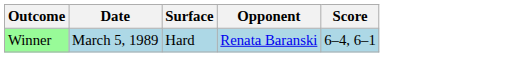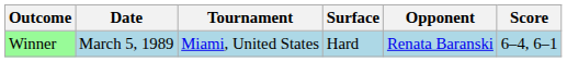+ column: Tournament | Miami, United States
